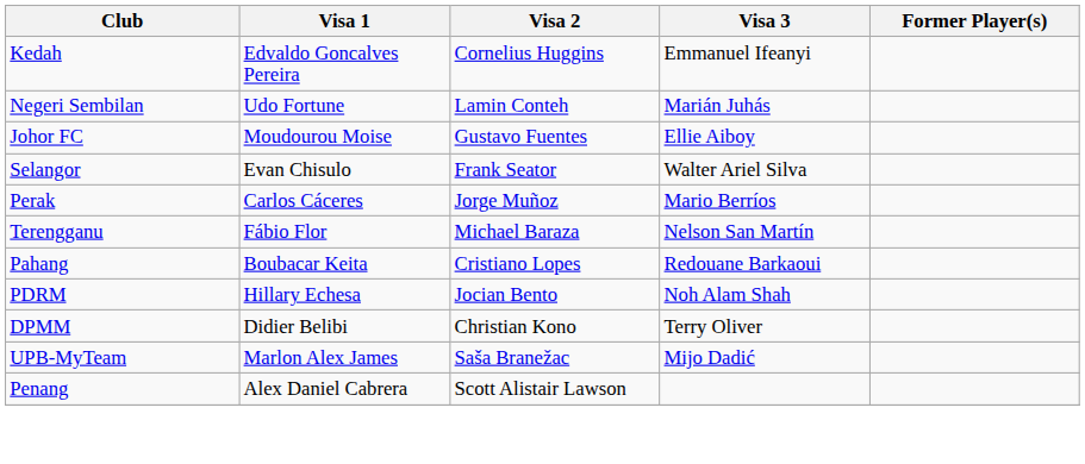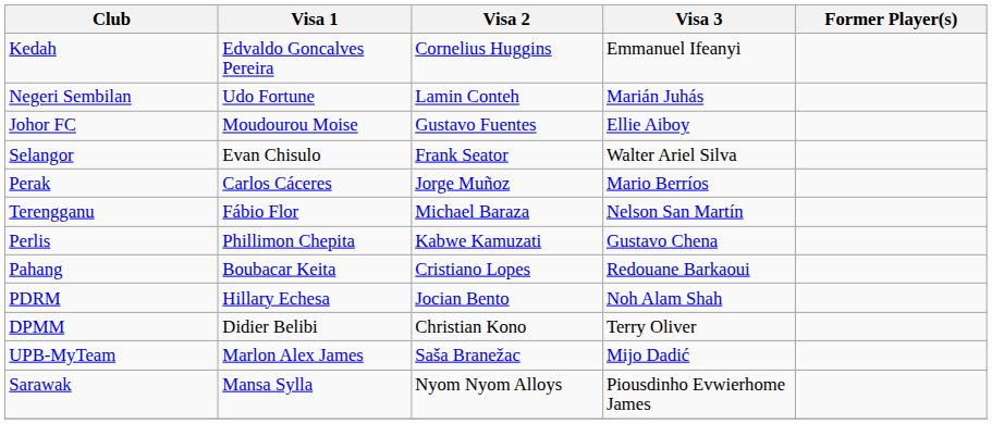+ row: Perlis | Phillimon Chepita | Kabwe Kamuzati | Gustavo Chena
- row: Penang | Alex Daniel Cabrera | Scott Alistair Lawson
+ row: Sarawak | Mansa Sylla | Nyom Nyom Alloys | Piousdinho Evwierhome James
